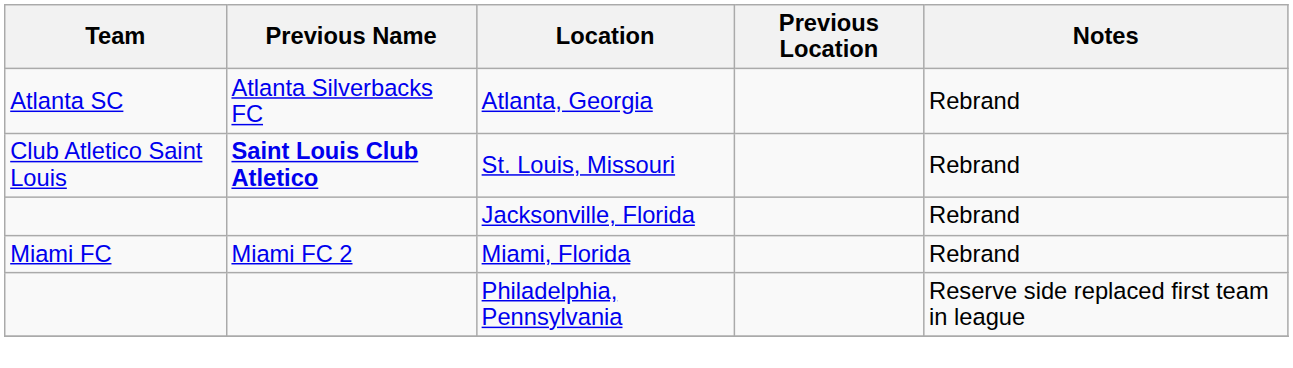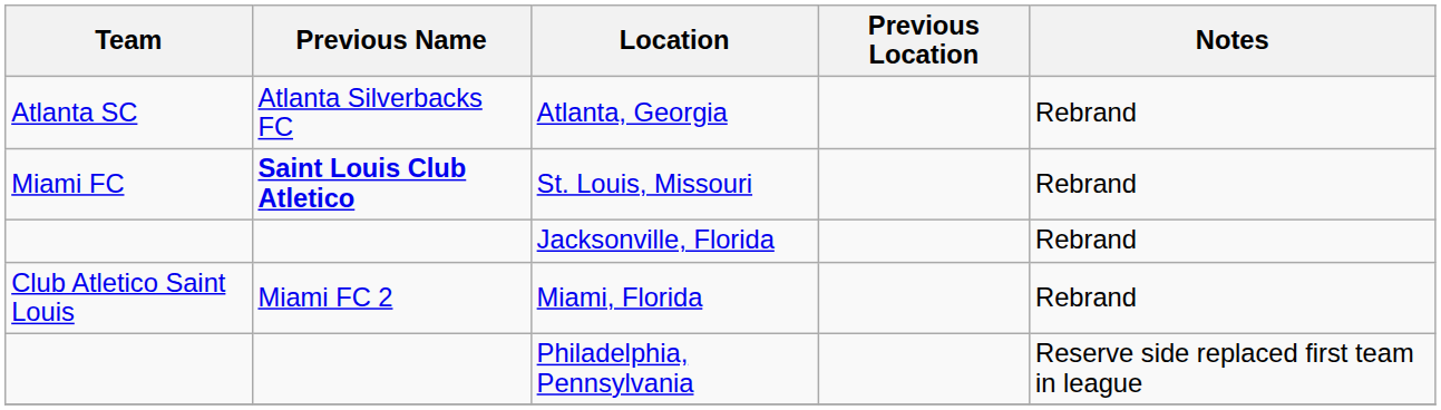St. Louis, Missouri | Team: Club Atletico Saint Louis -> Miami FC
Miami, Florida | Team: Miami FC -> Club Atletico Saint Louis
